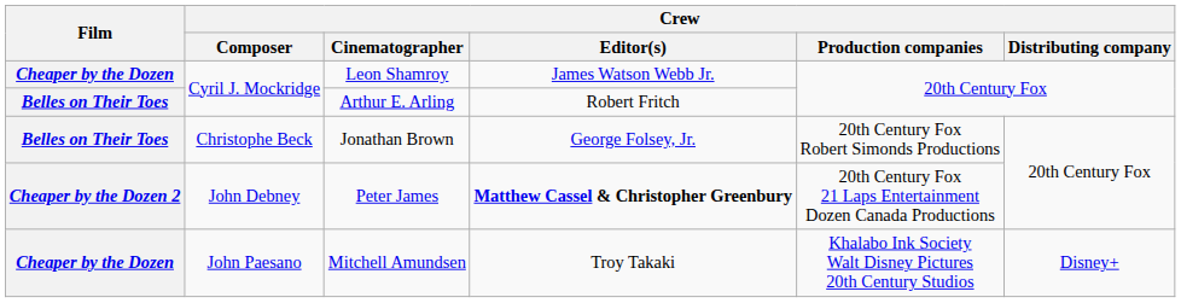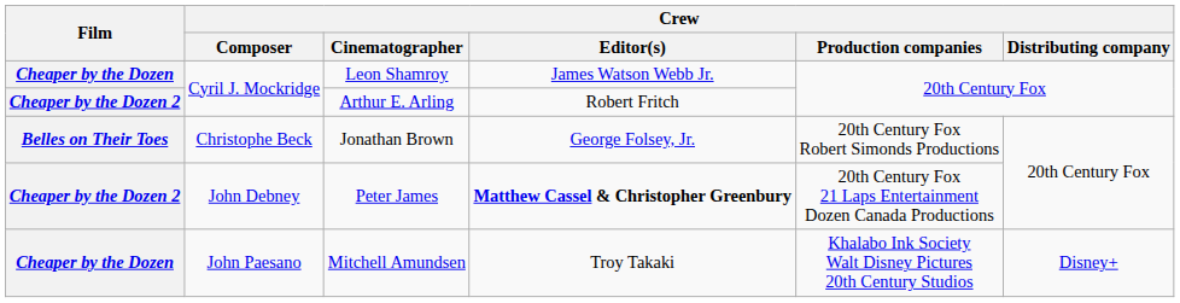Arthur E. Arling | Film: Belles on Their Toes -> Cheaper by the Dozen 2
